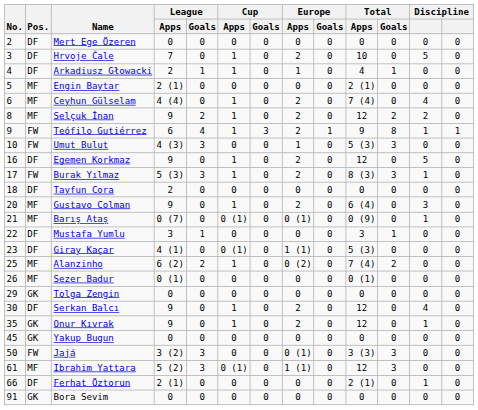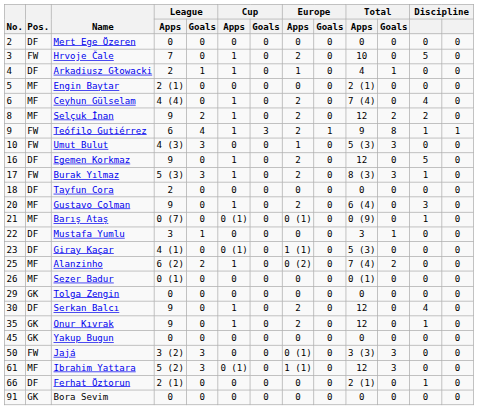Hrvoje Čale | Pos.: DF -> FW
